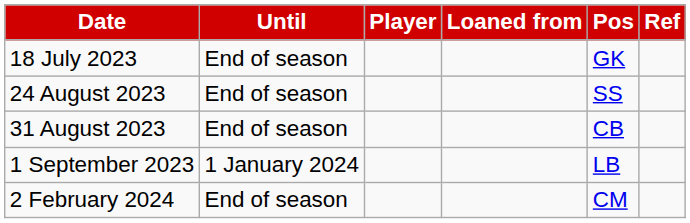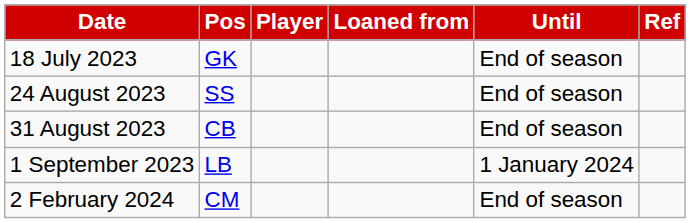columns swapped: Pos <-> Until
